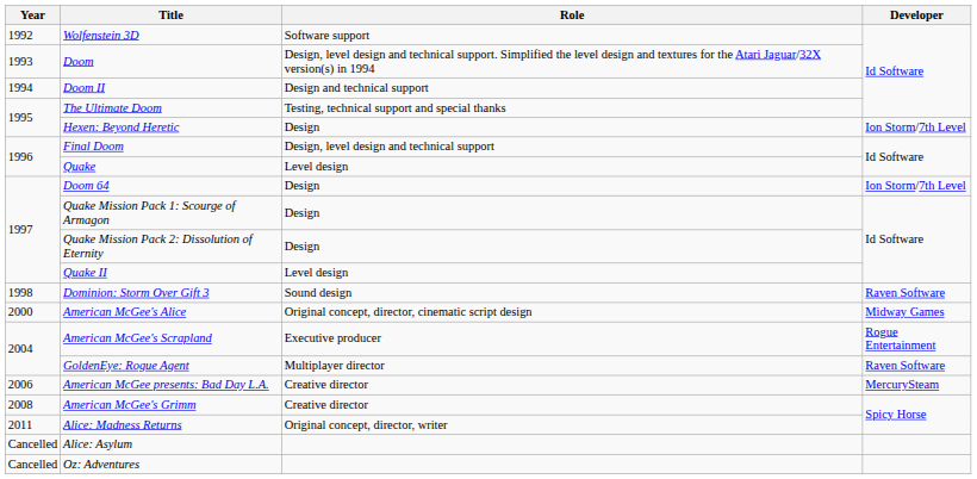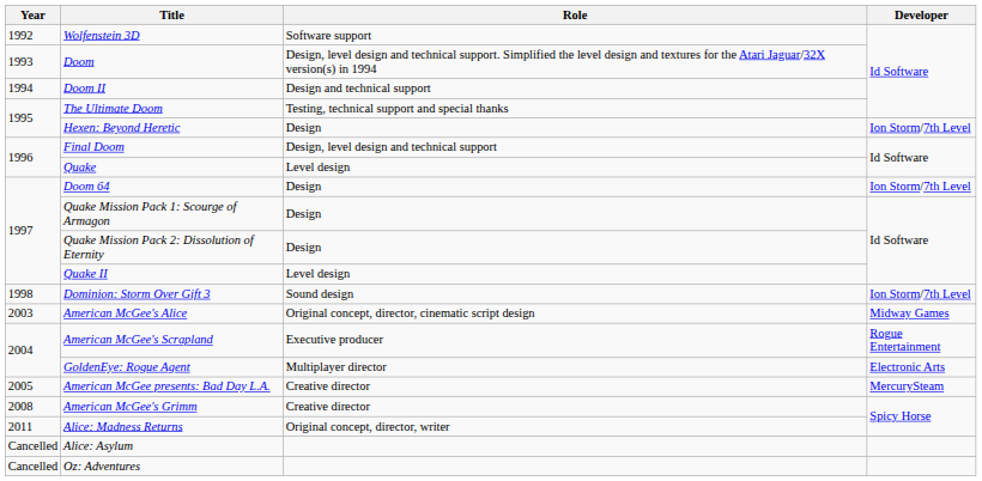Dominion: Storm Over Gift 3 | Developer: Raven Software -> Ion Storm/7th Level
American McGee's Alice | Year: 2000 -> 2003
GoldenEye: Rogue Agent | Developer: Raven Software -> Electronic Arts
American McGee presents: Bad Day L.A. | Year: 2006 -> 2005
